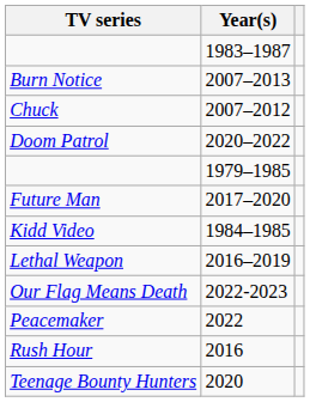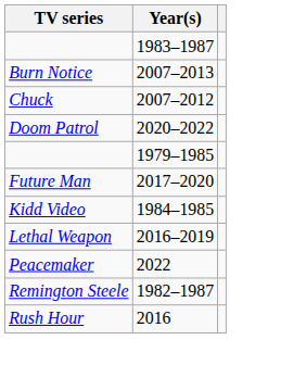- row: Our Flag Means Death | 2022-2023
+ row: Remington Steele | 1982–1987
- row: Teenage Bounty Hunters | 2020
